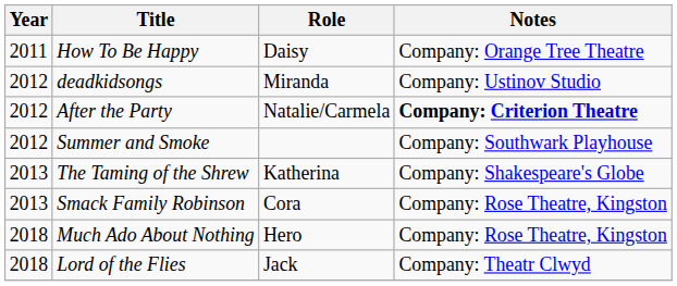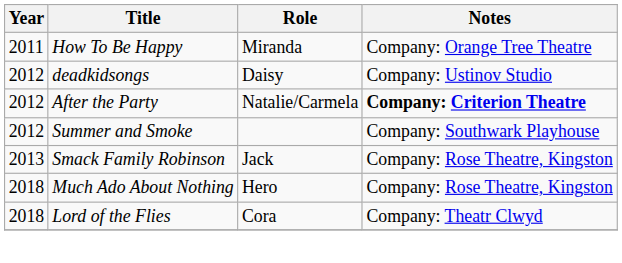How To Be Happy | Role: Daisy -> Miranda
deadkidsongs | Role: Miranda -> Daisy
- row: 2013 | The Taming of the Shrew | Katherina | Company: Shakespeare's Globe
Smack Family Robinson | Role: Cora -> Jack
Lord of the Flies | Role: Jack -> Cora
